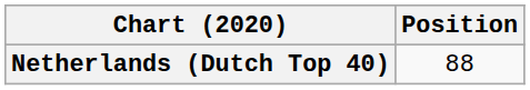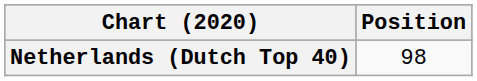Netherlands (Dutch Top 40) | Position: 88 -> 98
